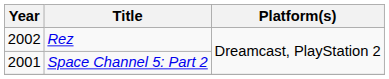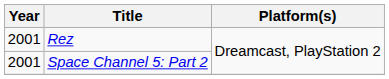Rez | Year: 2002 -> 2001
